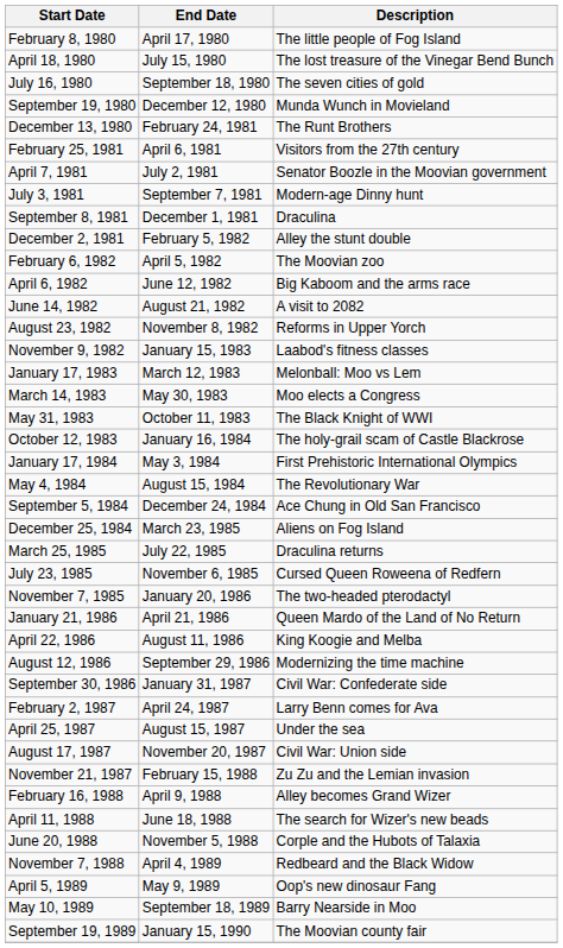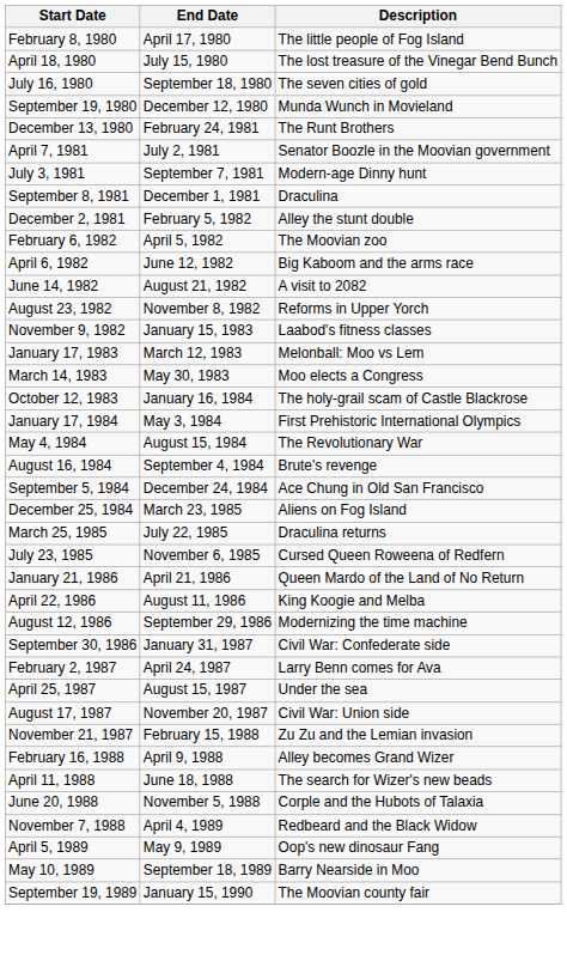- row: February 25, 1981 | April 6, 1981 | Visitors from the 27th century
- row: May 31, 1983 | October 11, 1983 | The Black Knight of WWI
+ row: August 16, 1984 | September 4, 1984 | Brute's revenge
- row: November 7, 1985 | January 20, 1986 | The two-headed pterodactyl
